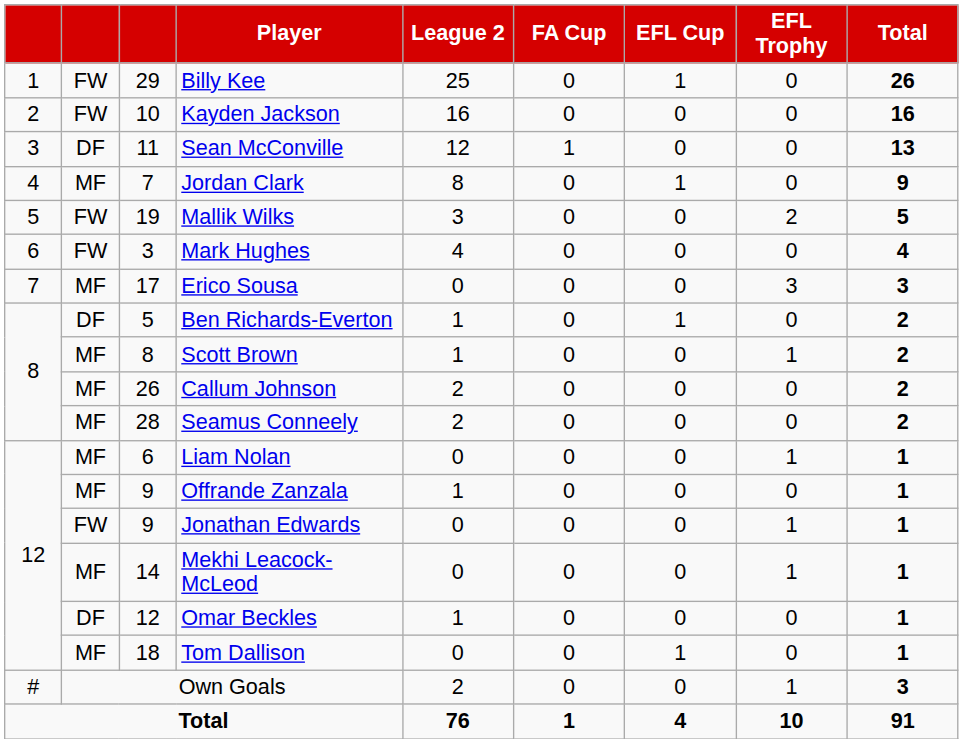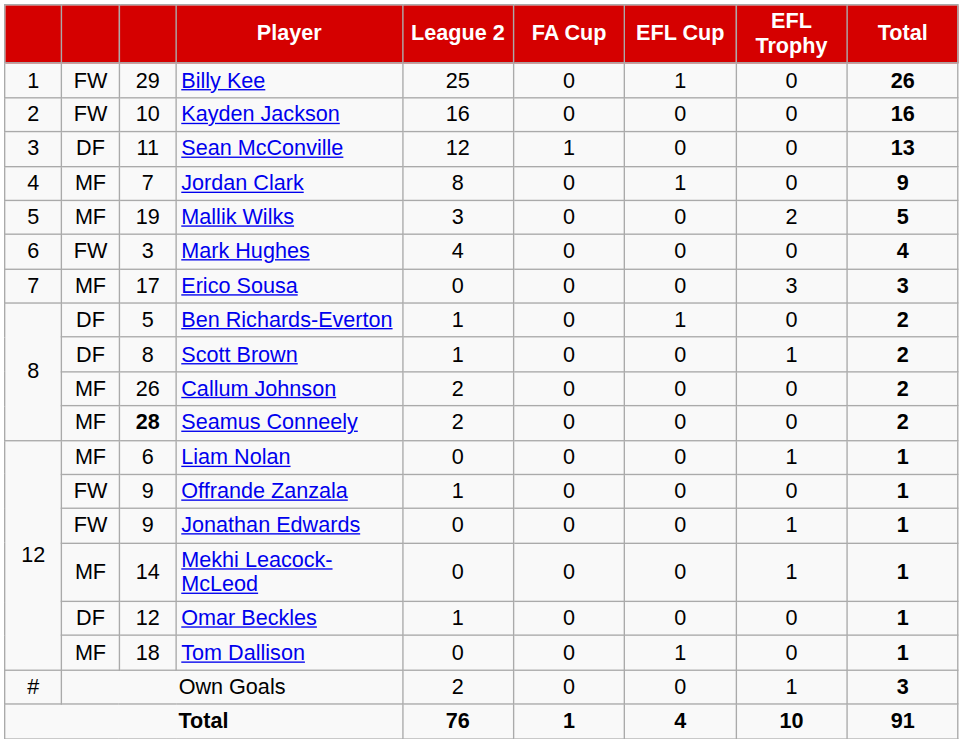Mallik Wilks | column 2: FW -> MF
Scott Brown | column 2: MF -> DF
Seamus Conneely | column 3: normal -> bold
Offrande Zanzala | column 2: MF -> FW
